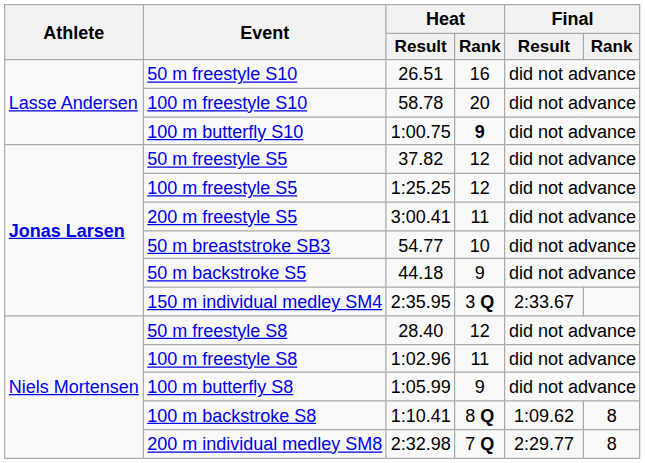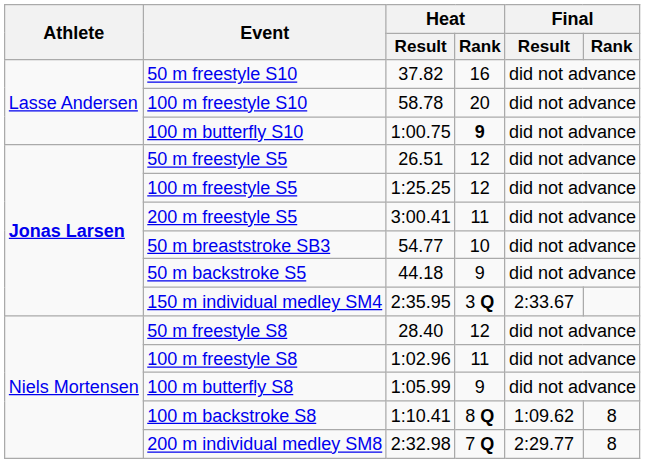50 m freestyle S10 | Heat / Result: 26.51 -> 37.82
50 m freestyle S5 | Heat / Result: 37.82 -> 26.51
